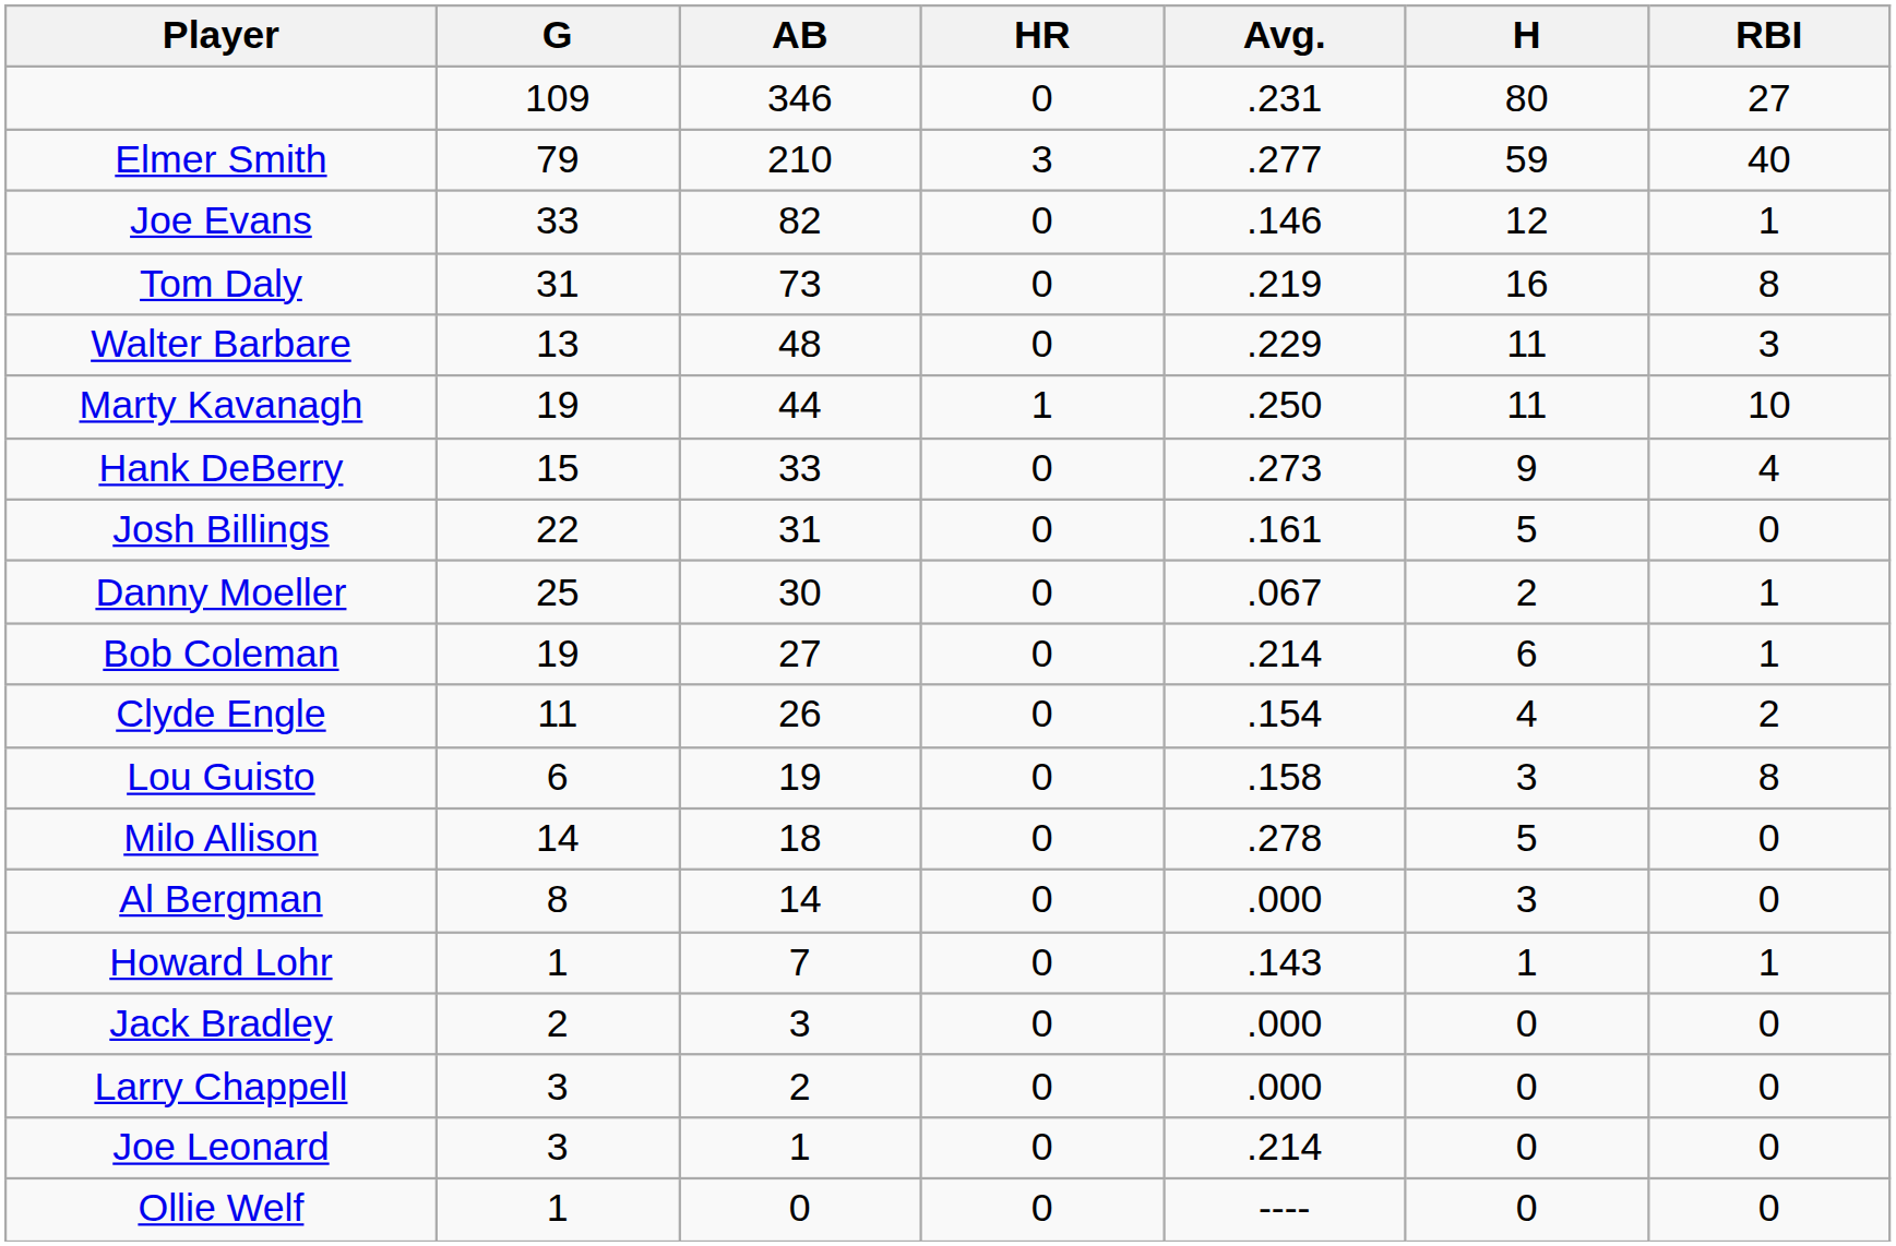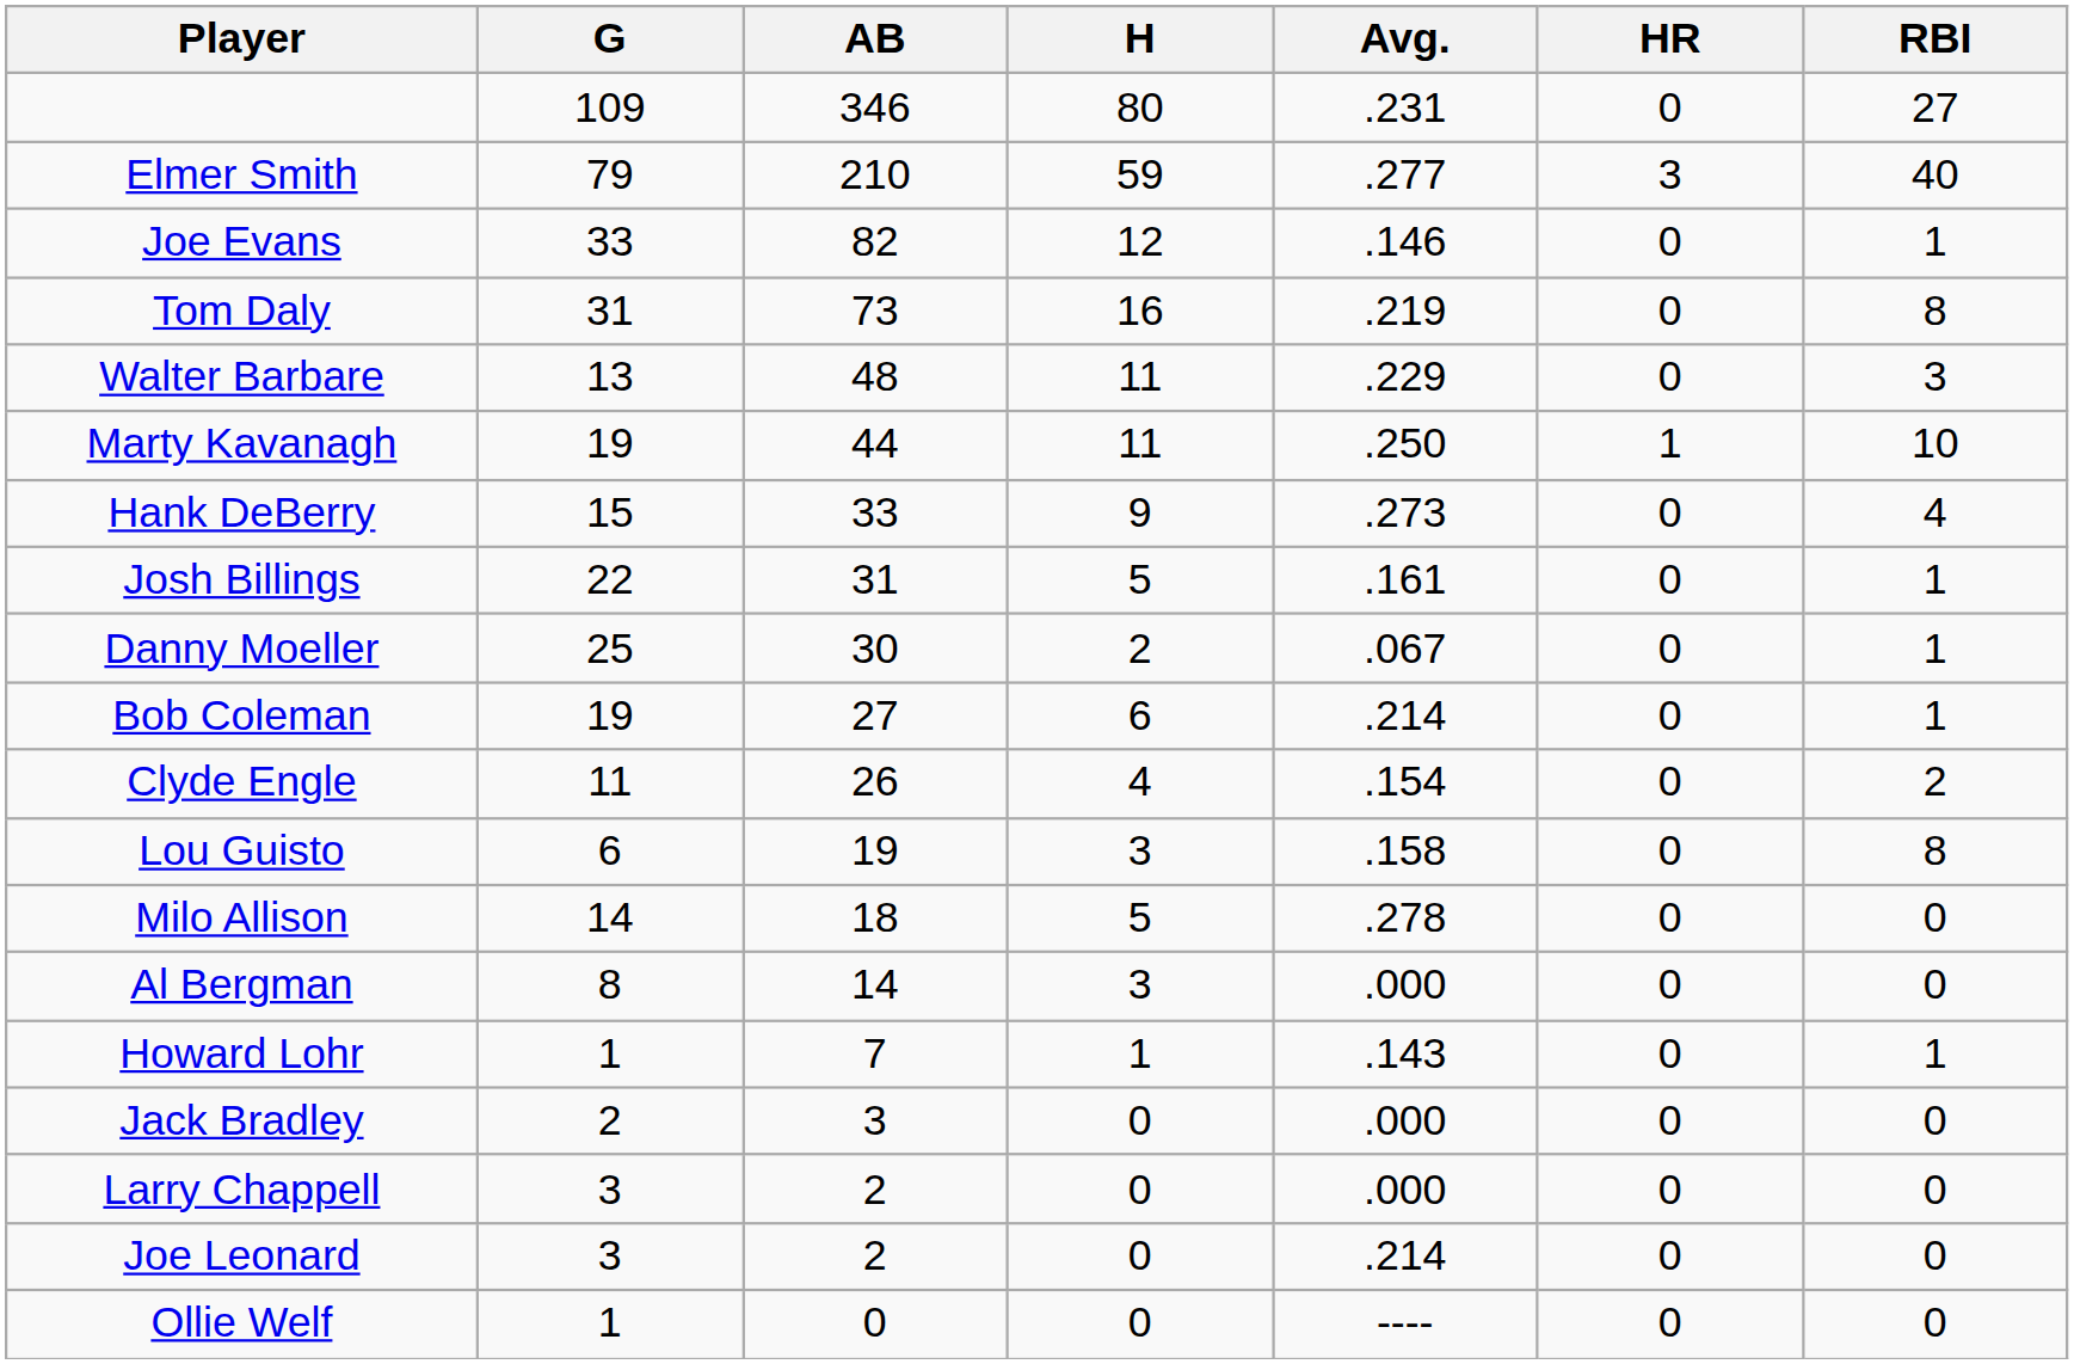columns swapped: H <-> HR
Josh Billings | RBI: 0 -> 1
Joe Leonard | AB: 1 -> 2
